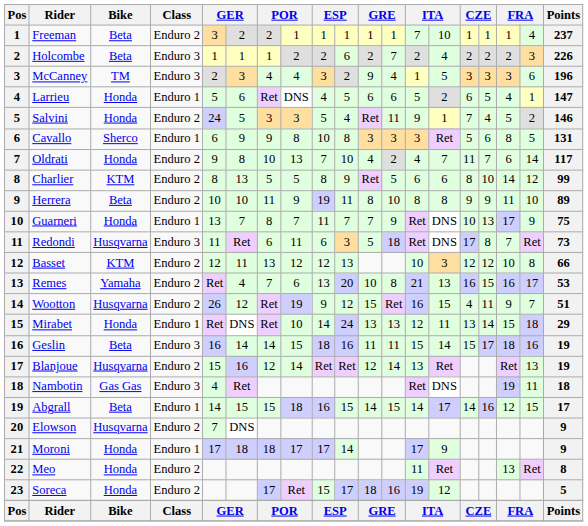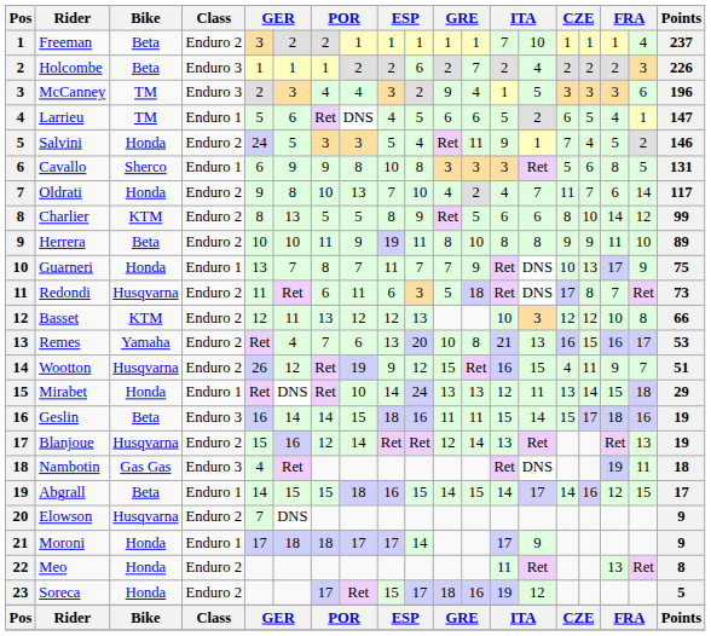Larrieu | Bike: Honda -> TM
Redondi | Class: Enduro 3 -> Enduro 2
